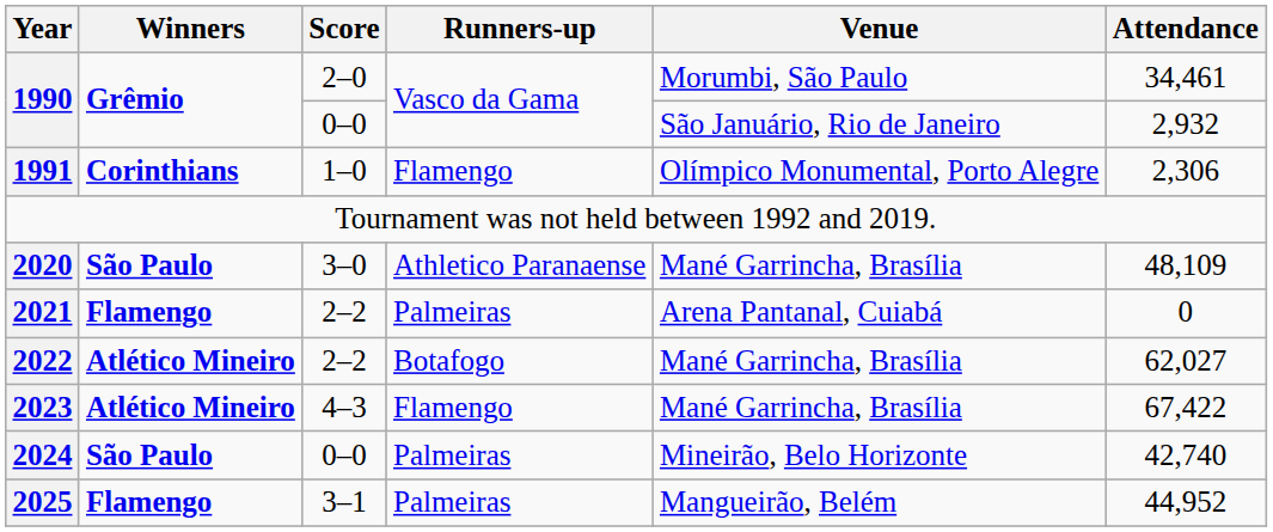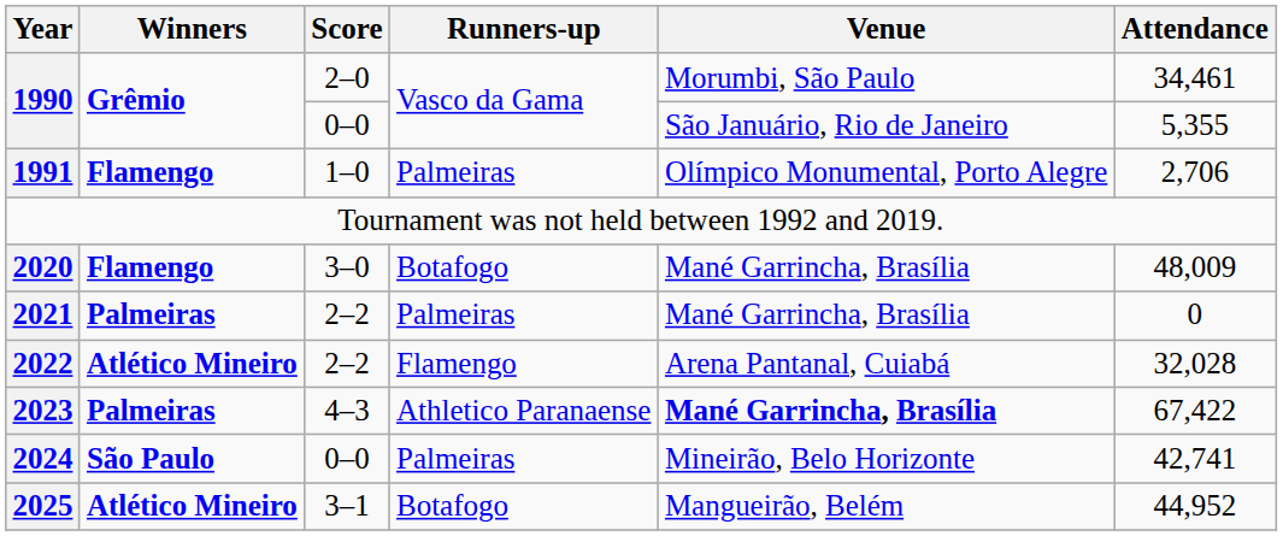1990 / 0–0 | Attendance: 2,932 -> 5,355
1991 | Winners: Corinthians -> Flamengo
1991 | Runners-up: Flamengo -> Palmeiras
1991 | Attendance: 2,306 -> 2,706
2020 | Winners: São Paulo -> Flamengo
2020 | Runners-up: Athletico Paranaense -> Botafogo
2020 | Attendance: 48,109 -> 48,009
2021 | Winners: Flamengo -> Palmeiras
2021 | Venue: Arena Pantanal, Cuiabá -> Mané Garrincha, Brasília
2022 | Runners-up: Botafogo -> Flamengo
2022 | Venue: Mané Garrincha, Brasília -> Arena Pantanal, Cuiabá
2022 | Attendance: 62,027 -> 32,028
2023 | Winners: Atlético Mineiro -> Palmeiras
2023 | Runners-up: Flamengo -> Athletico Paranaense
2023 | Venue: normal -> bold
2024 | Attendance: 42,740 -> 42,741
2025 | Winners: Flamengo -> Atlético Mineiro
2025 | Runners-up: Palmeiras -> Botafogo
